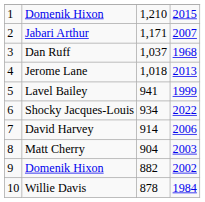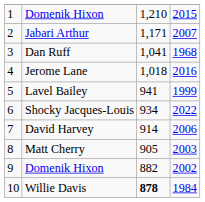Dan Ruff | column 3: 1,037 -> 1,041
Jerome Lane | column 4: 2013 -> 2016
Matt Cherry | column 3: 904 -> 905
Willie Davis | column 3: normal -> bold
